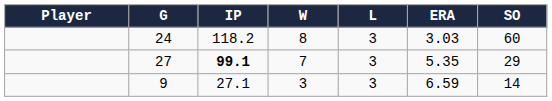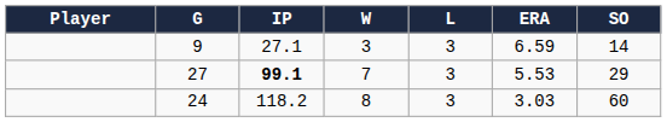rows swapped: 24 <-> 9
27 | ERA: 5.35 -> 5.53
